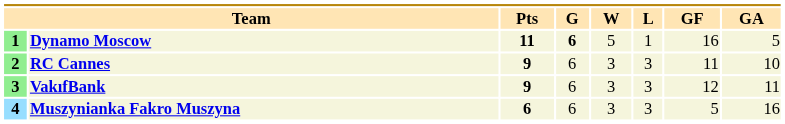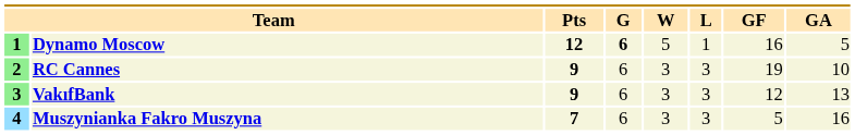Dynamo Moscow | Pts: 11 -> 12
RC Cannes | GF: 11 -> 19
VakıfBank | GA: 11 -> 13
Muszynianka Fakro Muszyna | Pts: 6 -> 7
